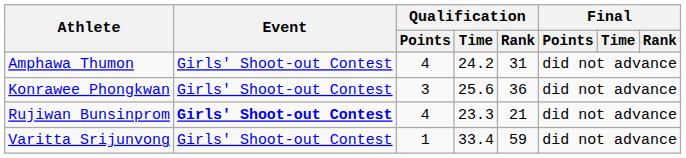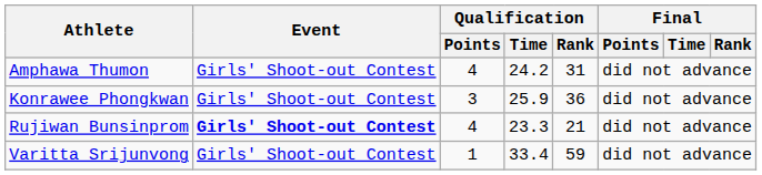Konrawee Phongkwan | Qualification / Time: 25.6 -> 25.9
